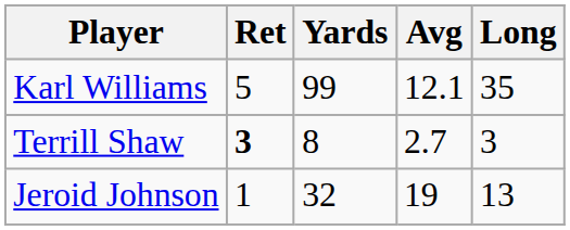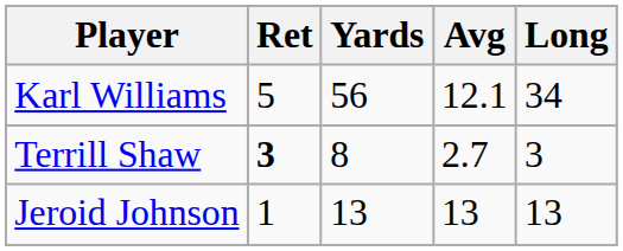Karl Williams | Yards: 99 -> 56
Karl Williams | Long: 35 -> 34
Jeroid Johnson | Yards: 32 -> 13
Jeroid Johnson | Avg: 19 -> 13
